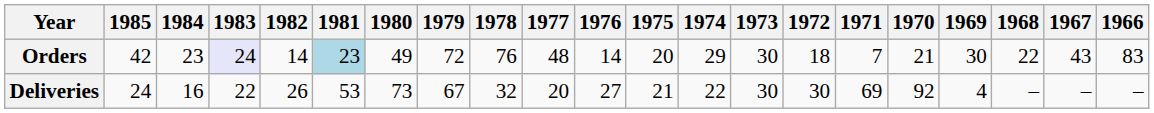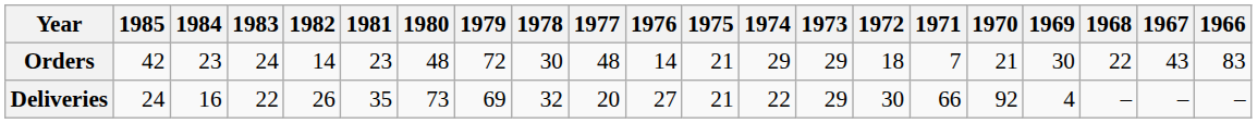Orders | 1983: lavender background -> no background
Orders | 1981: lightblue background -> no background
Orders | 1980: 49 -> 48
Orders | 1978: 76 -> 30
Orders | 1975: 20 -> 21
Orders | 1973: 30 -> 29
Deliveries | 1981: 53 -> 35
Deliveries | 1979: 67 -> 69
Deliveries | 1973: 30 -> 29
Deliveries | 1971: 69 -> 66
